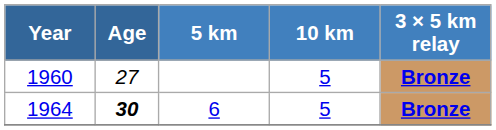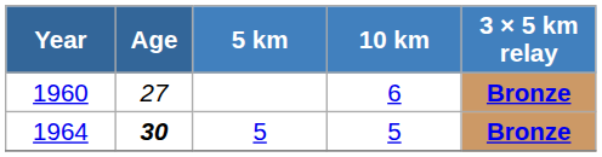1960 | 10 km: 5 -> 6
1964 | 5 km: 6 -> 5
